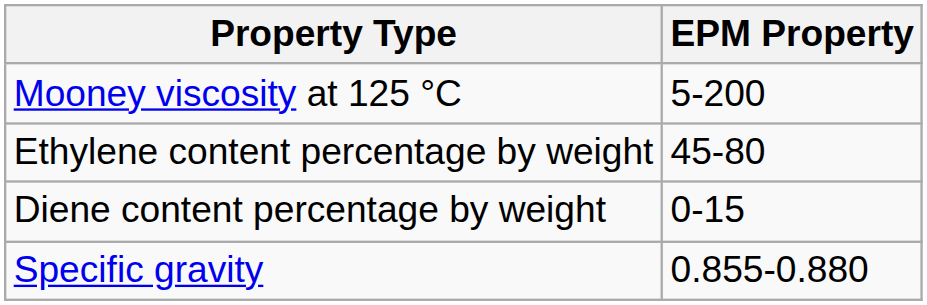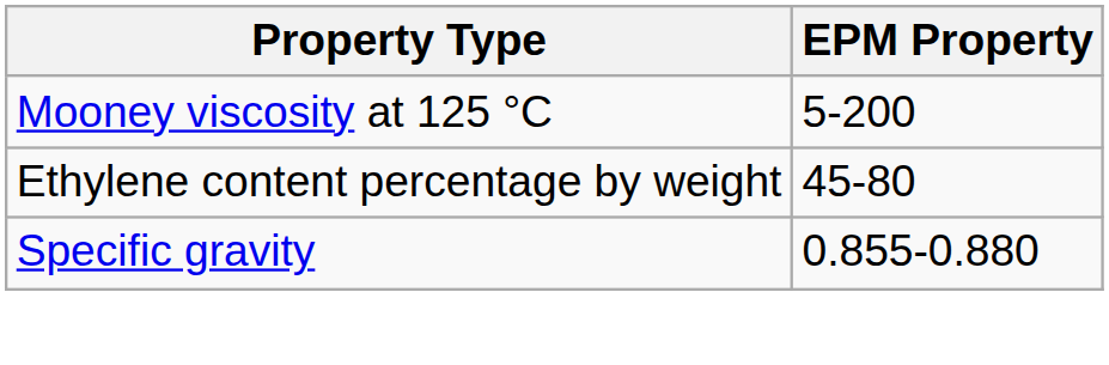- row: Diene content percentage by weight | 0-15
